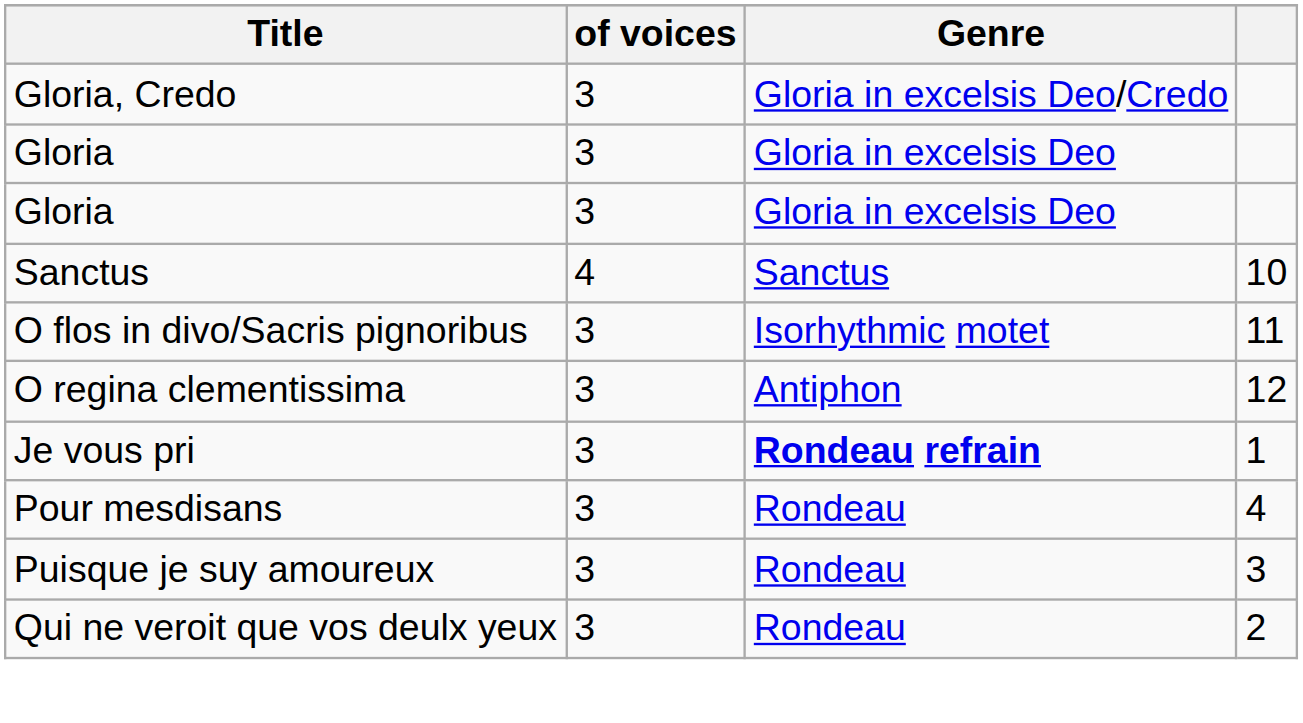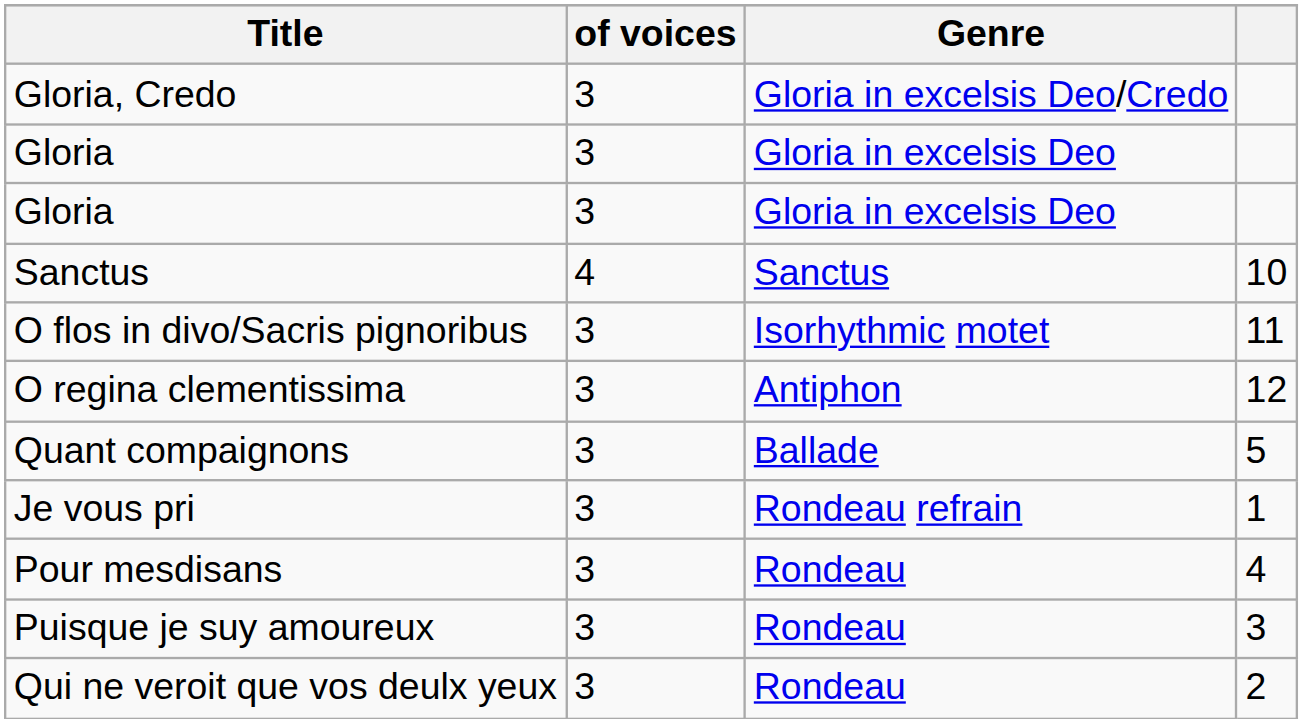+ row: Quant compaignons | 3 | Ballade | 5
Je vous pri | Genre: bold -> normal
